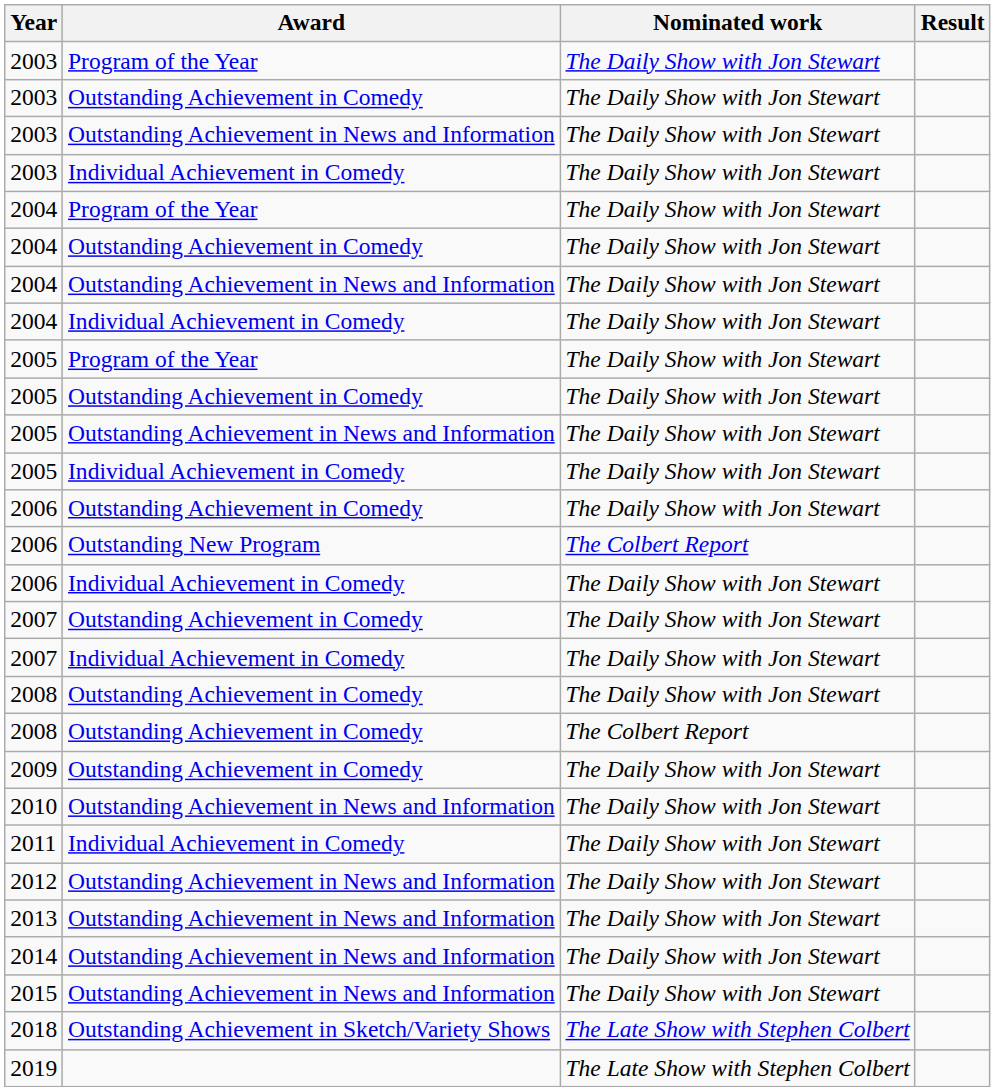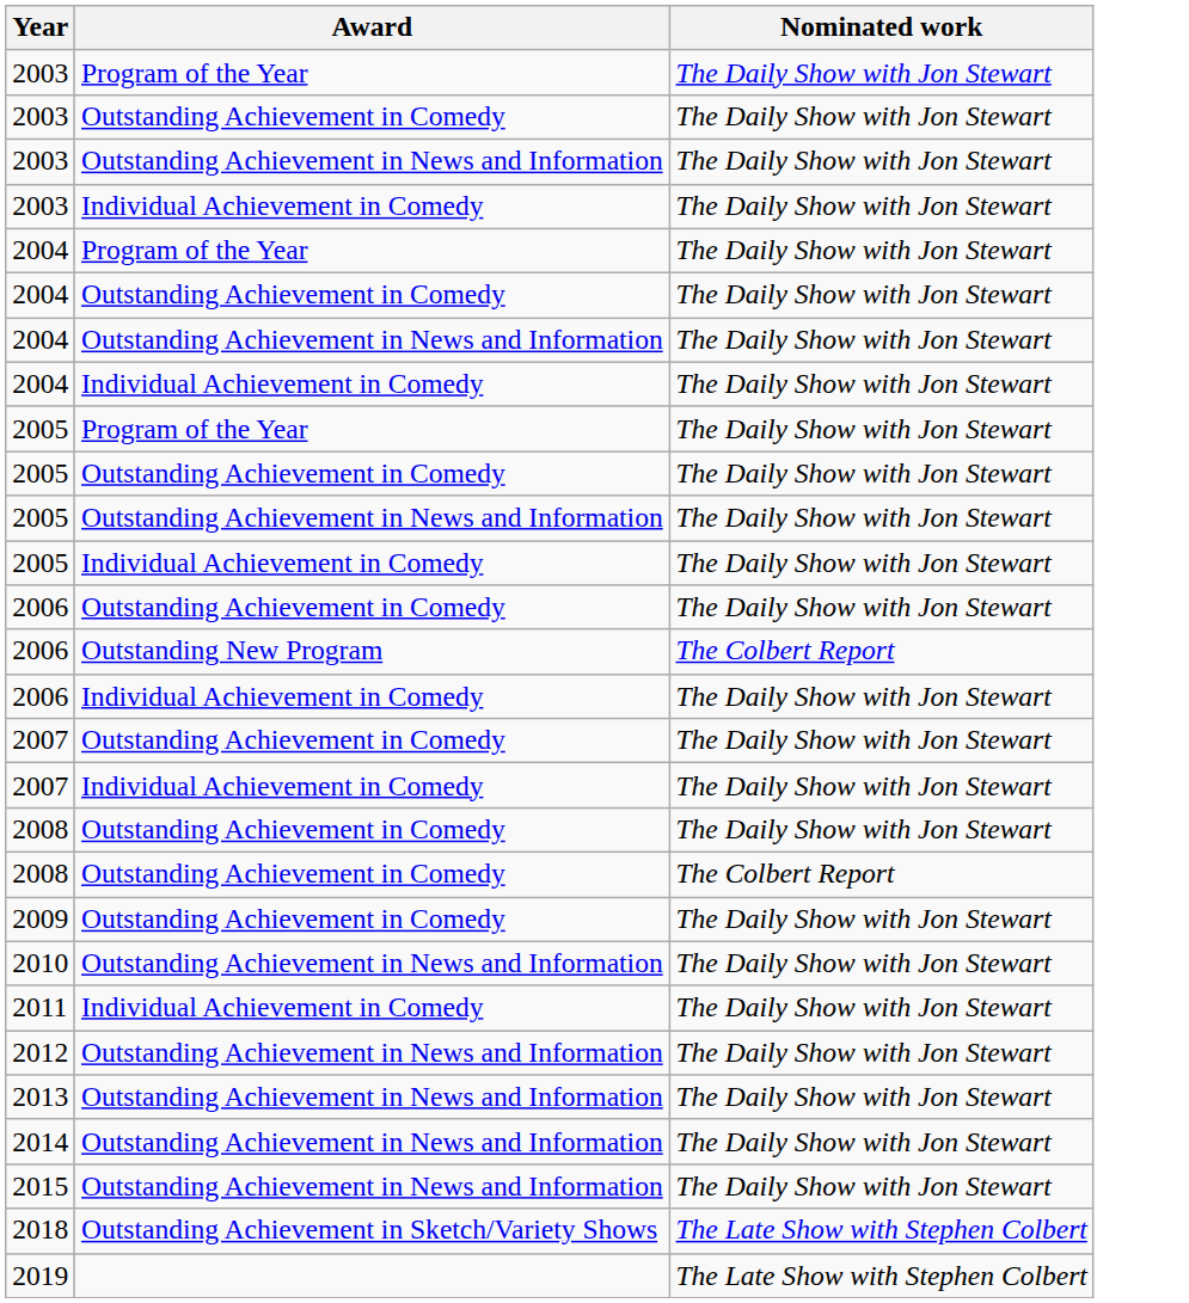- column: Result
